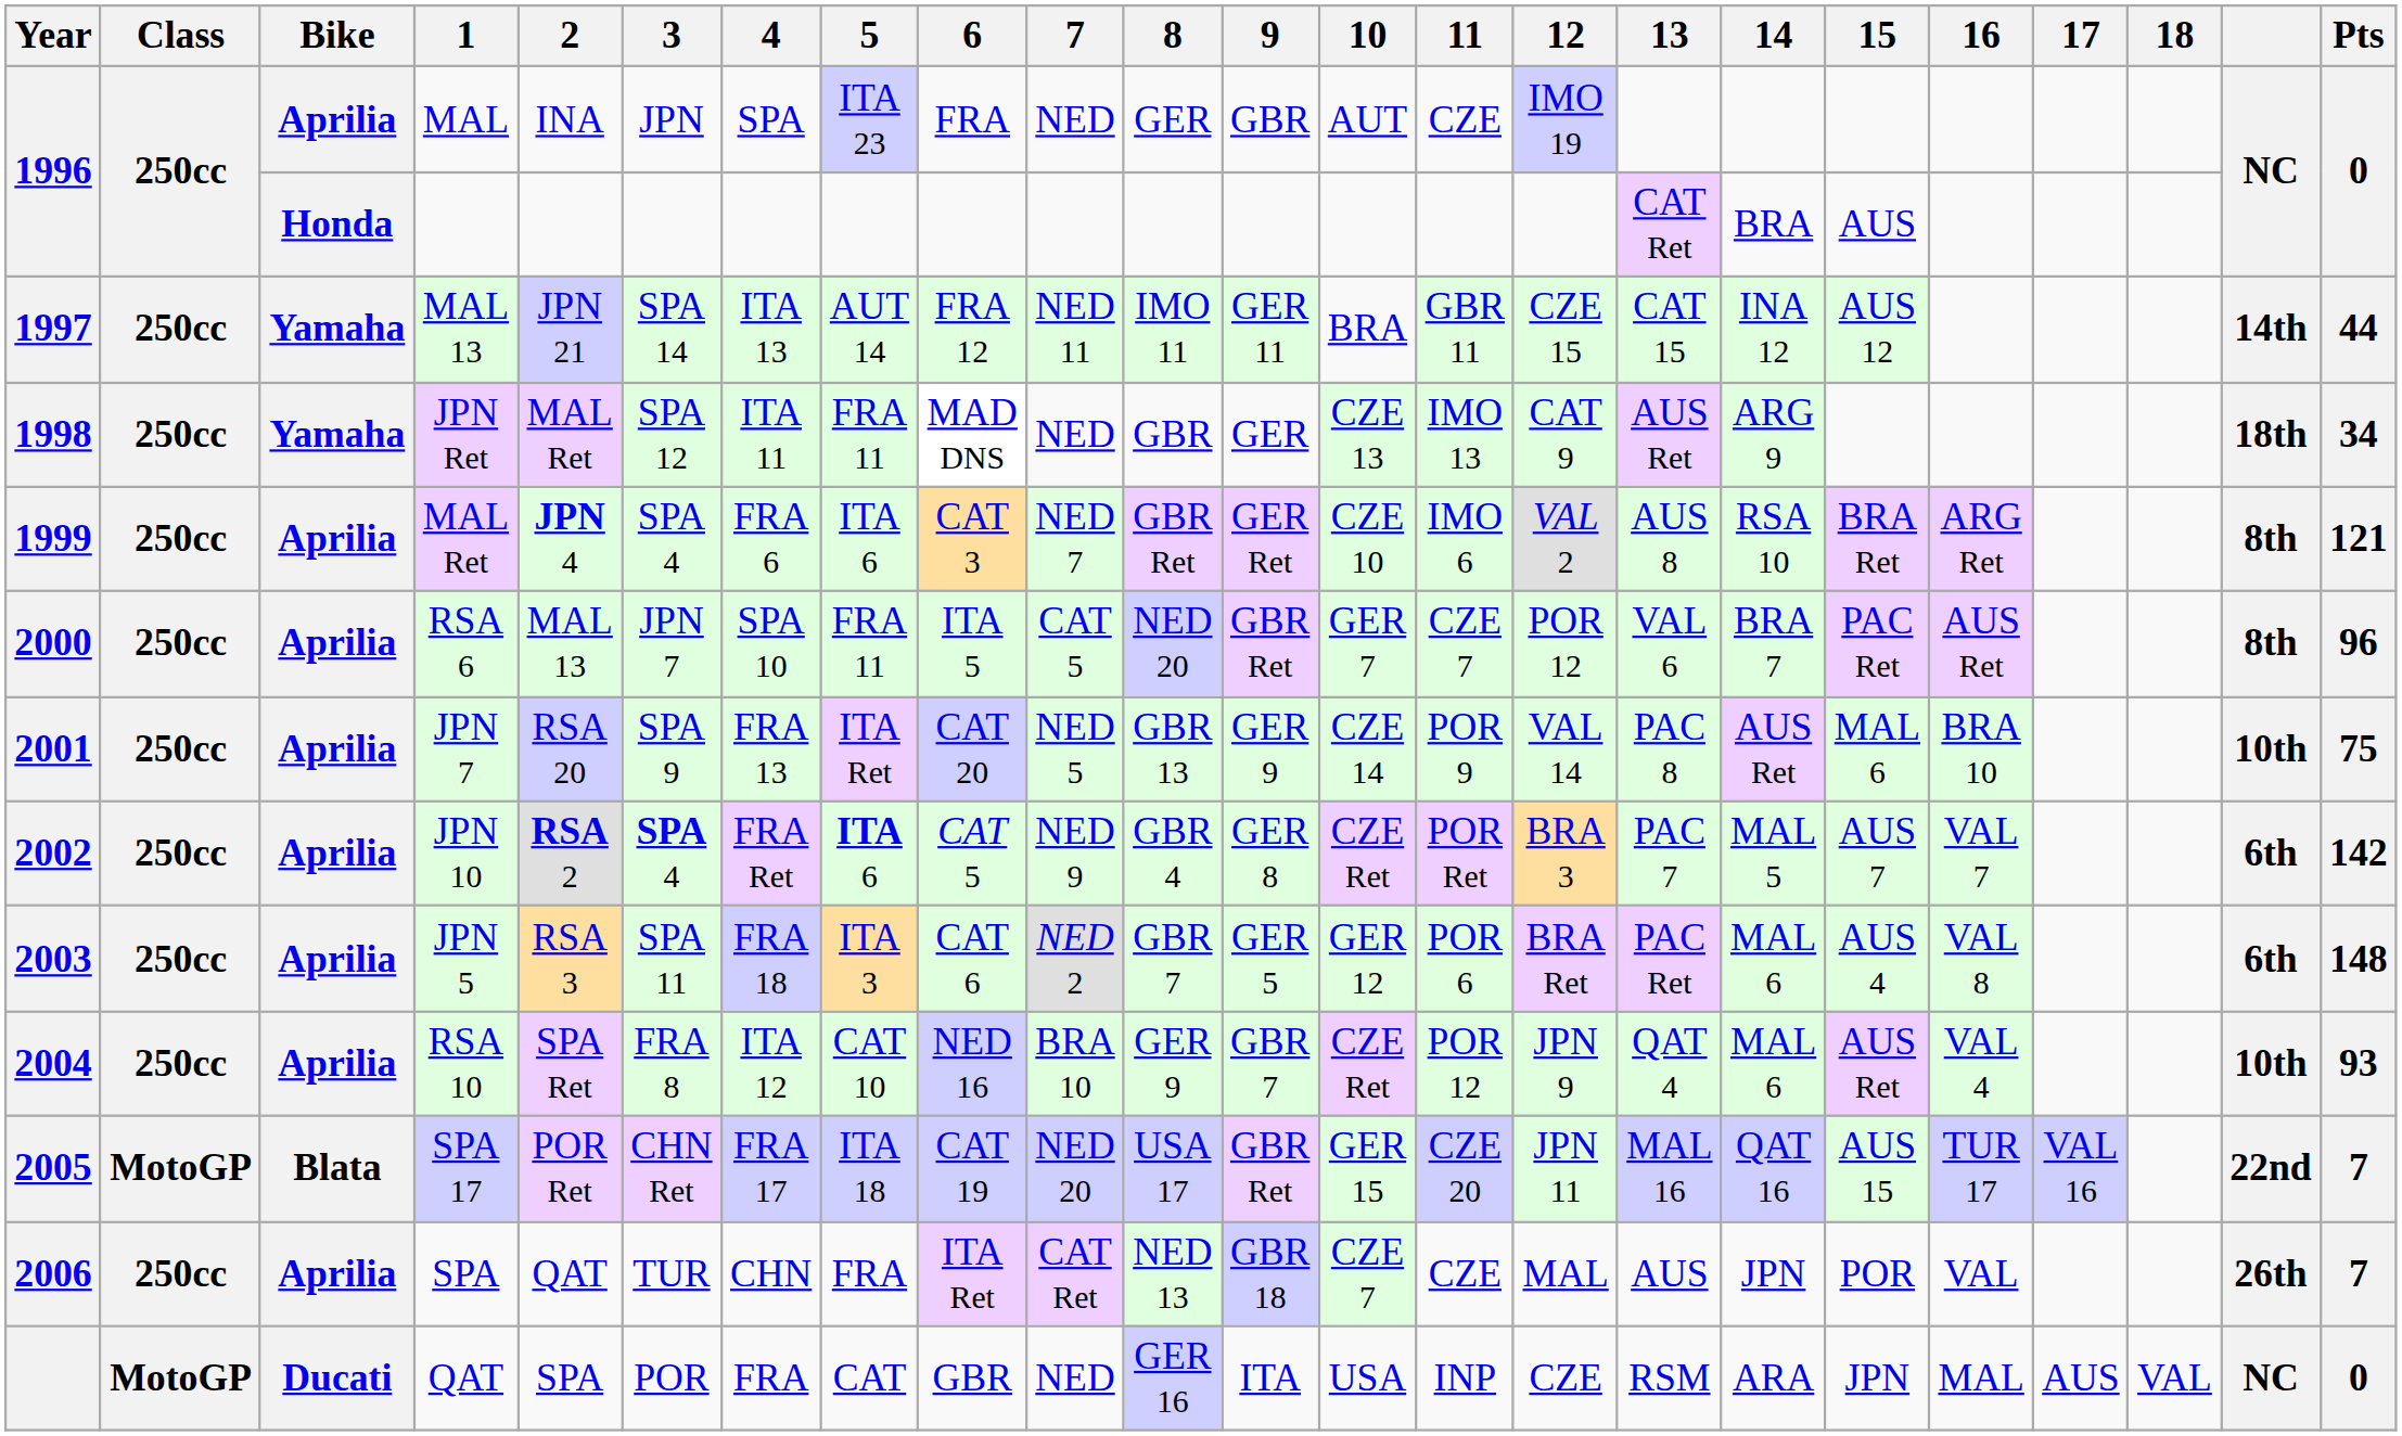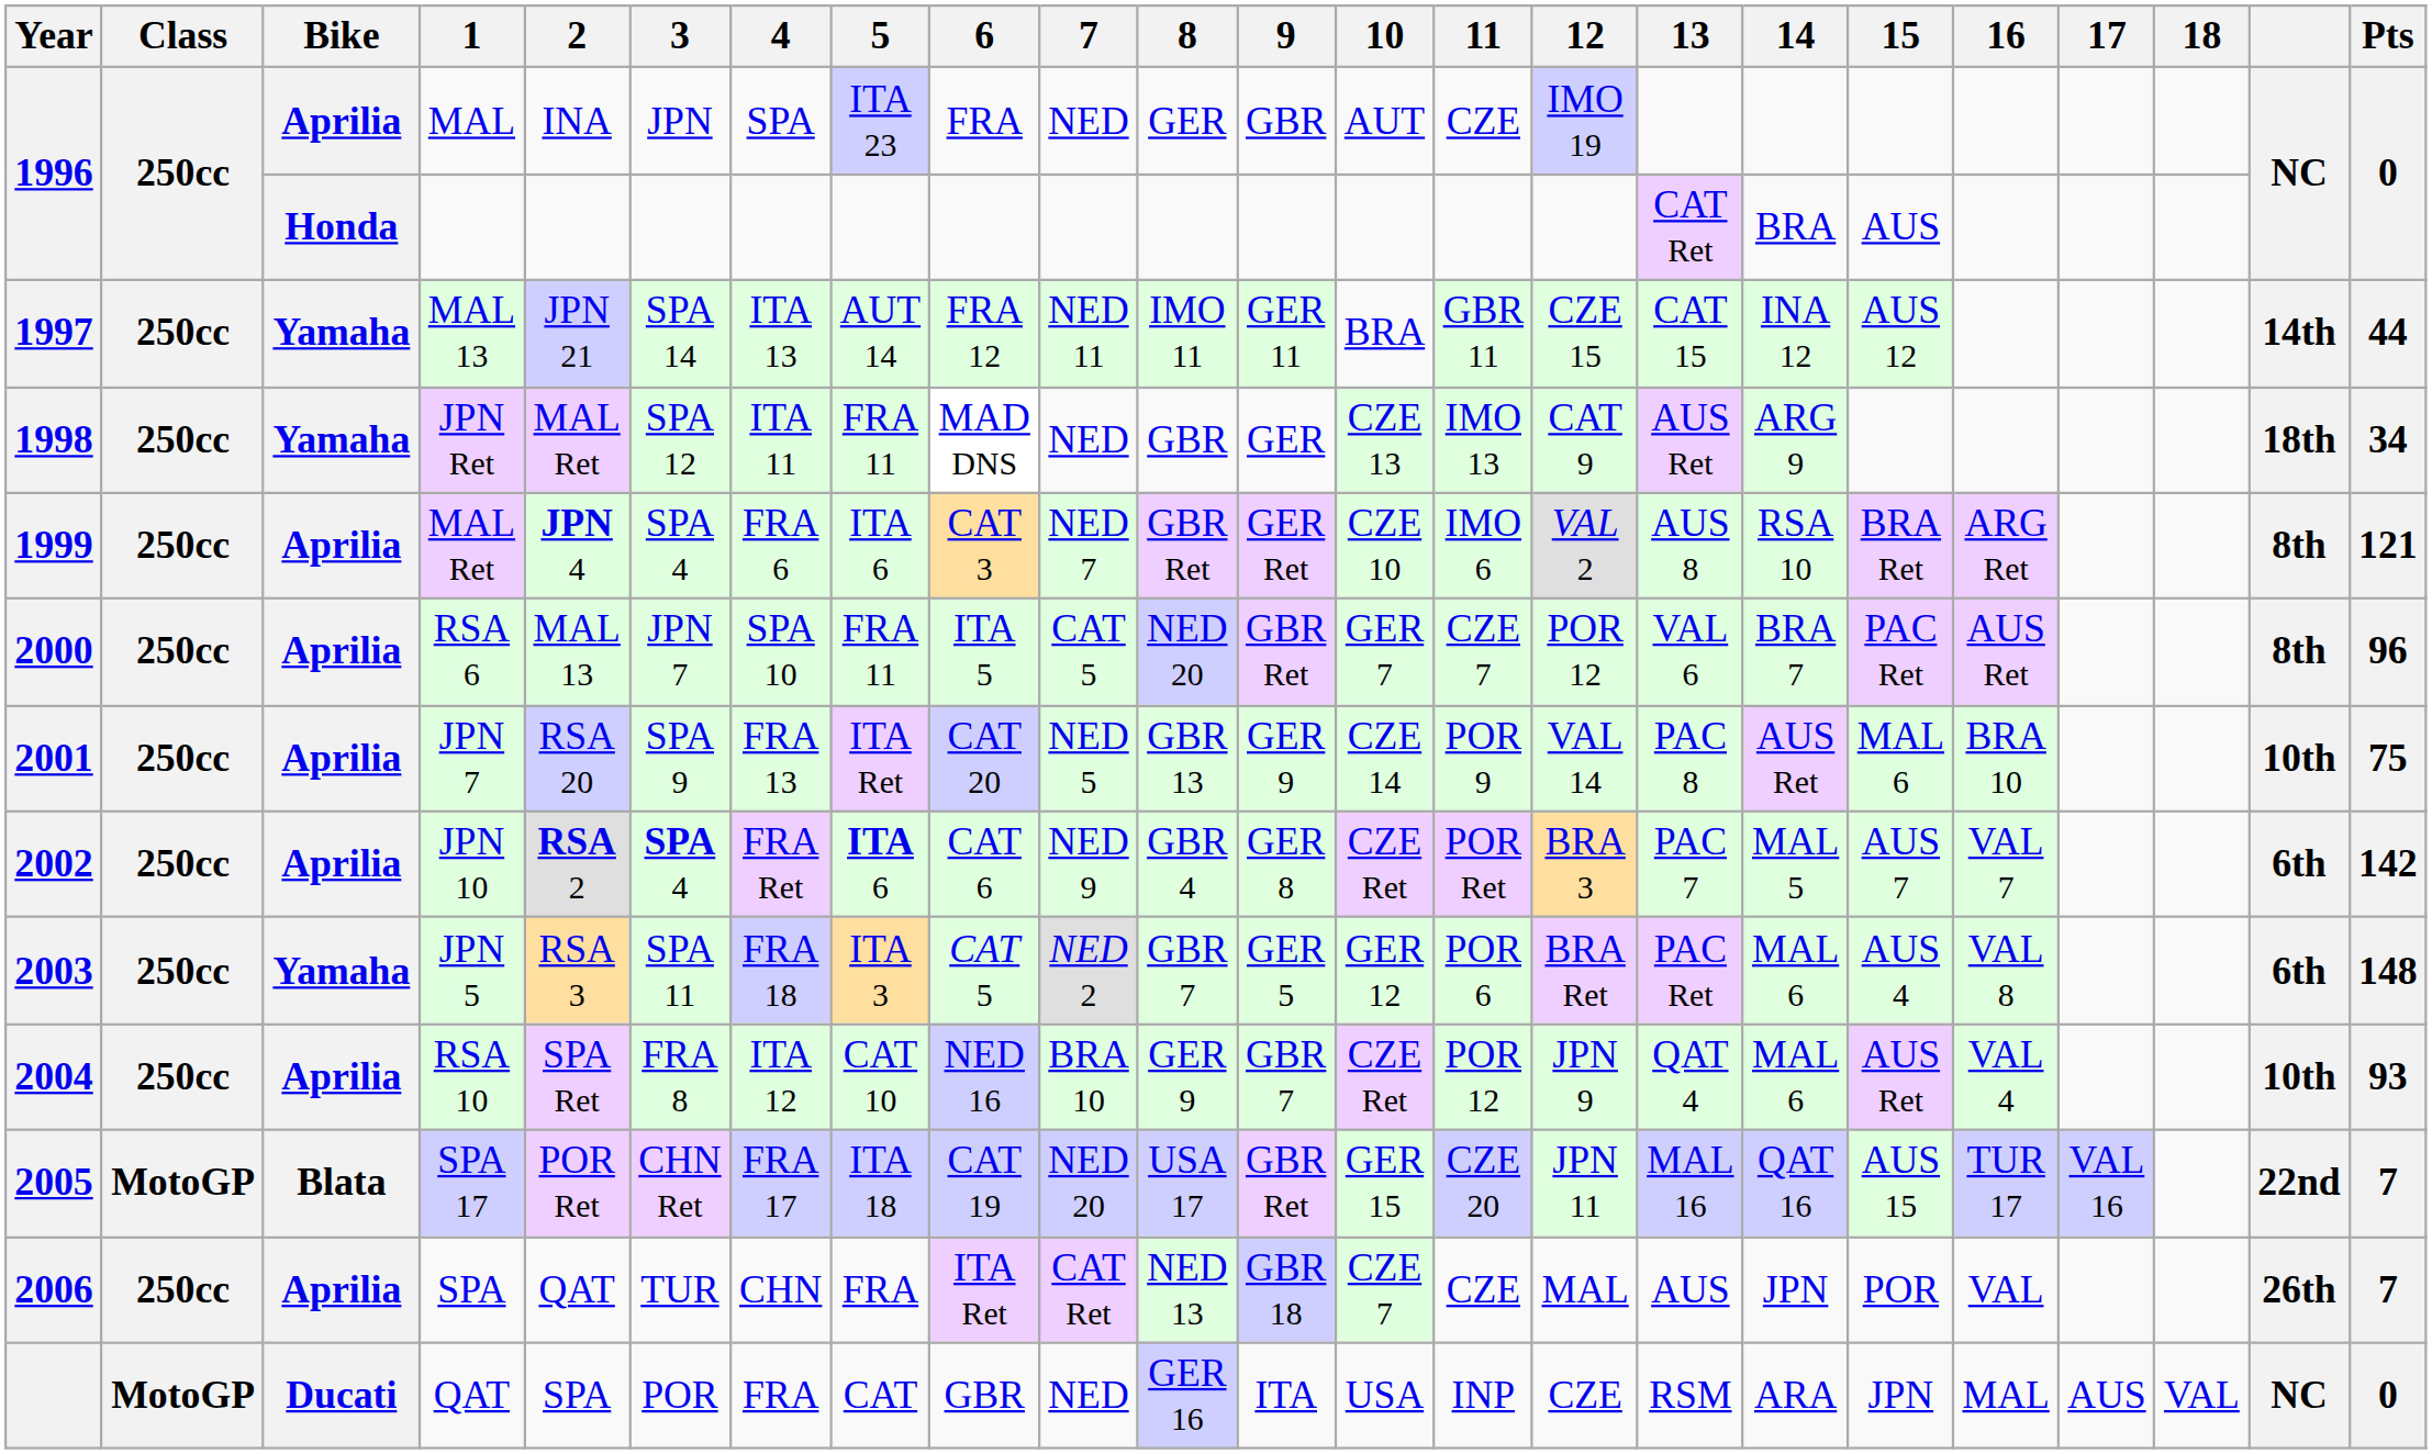2002 | 6: CAT 5 -> CAT 6
2003 | Bike: Aprilia -> Yamaha
2003 | 6: CAT 6 -> CAT 5
